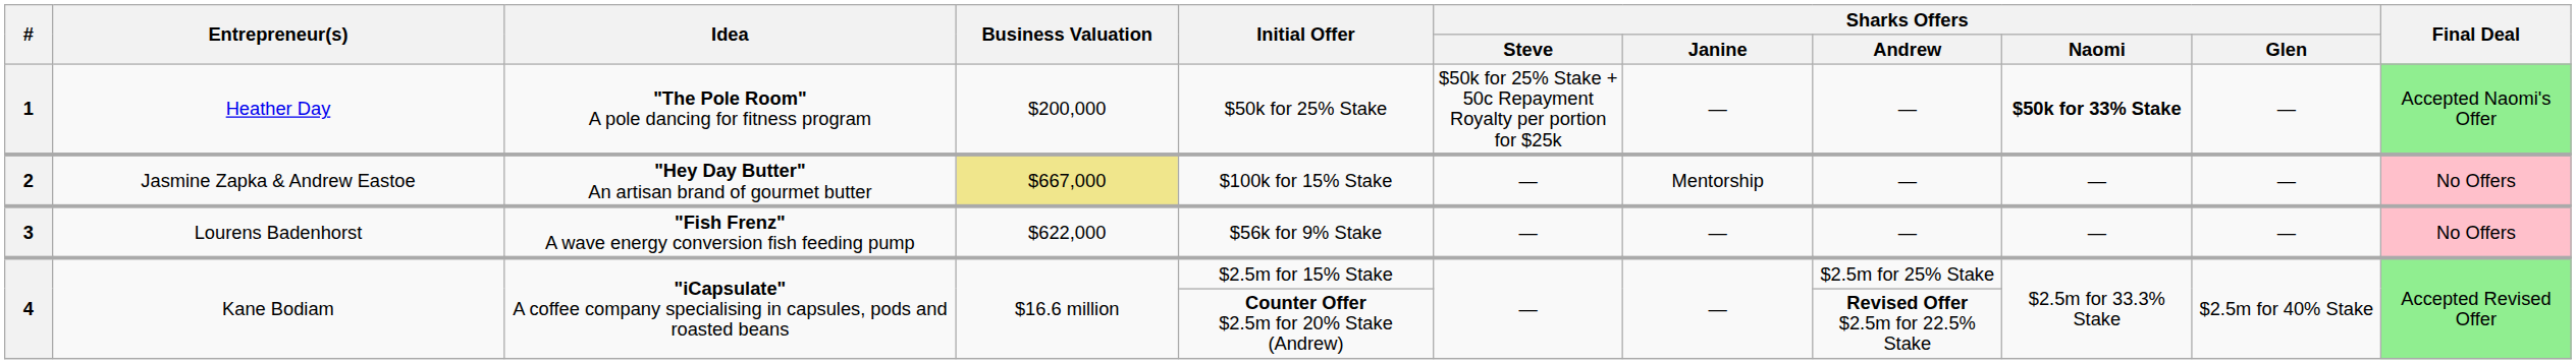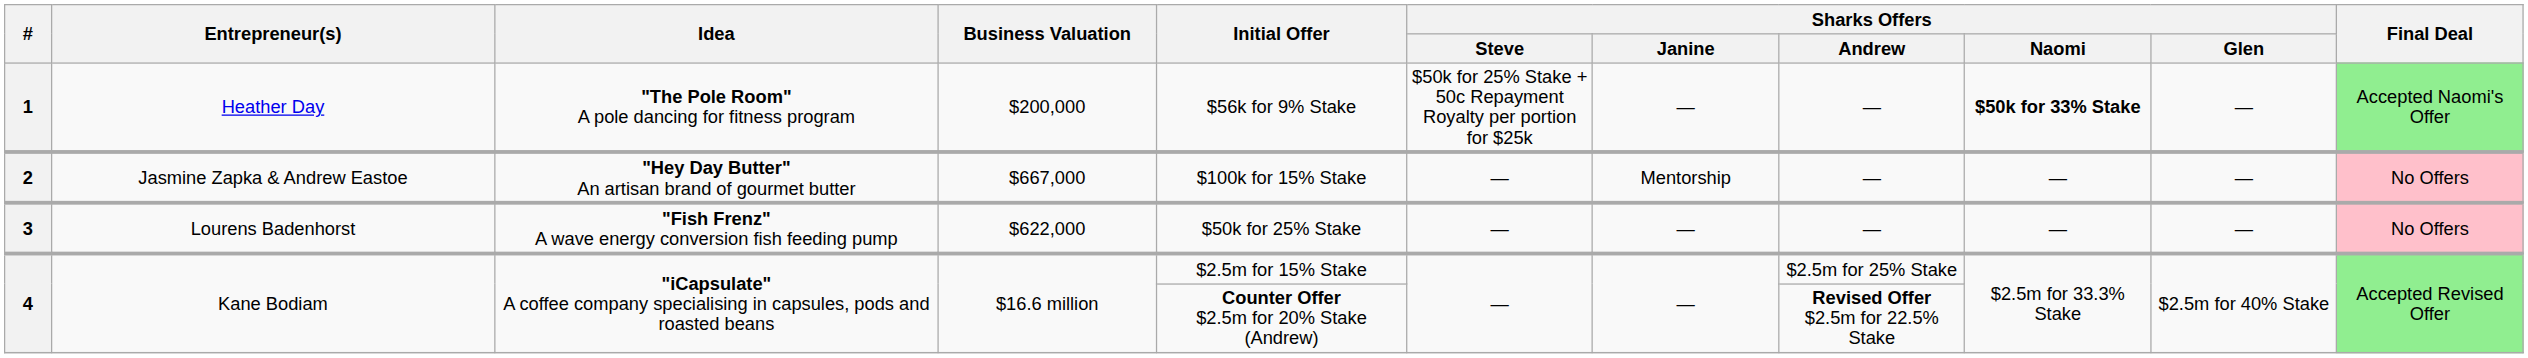1 | Initial Offer: $50k for 25% Stake -> $56k for 9% Stake
2 | Business Valuation: khaki background -> no background
3 | Initial Offer: $56k for 9% Stake -> $50k for 25% Stake
